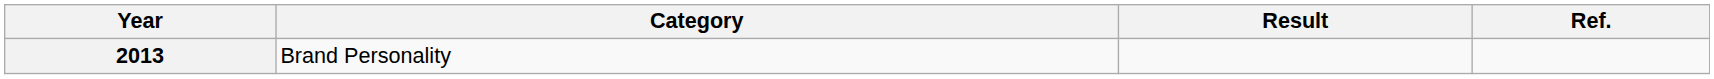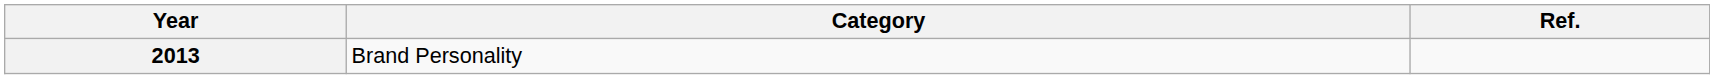- column: Result
